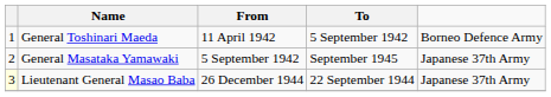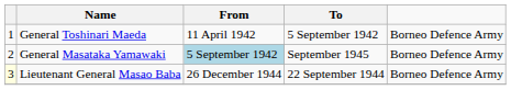General Masataka Yamawaki | From: no background -> lightblue background
General Masataka Yamawaki | column 5: Japanese 37th Army -> Borneo Defence Army
Lieutenant General Masao Baba | column 5: Japanese 37th Army -> Borneo Defence Army
